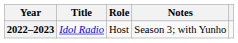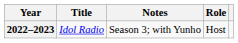columns swapped: Role <-> Notes
